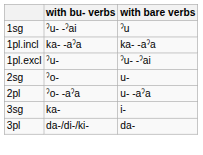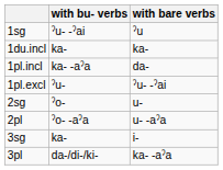+ row: 1du.incl | ka- | ka-
1pl.incl | with bare verbs: ka- -aˀa -> da-
3pl | with bare verbs: da- -> ka- -aˀa
